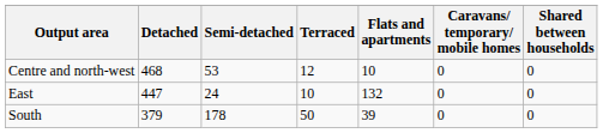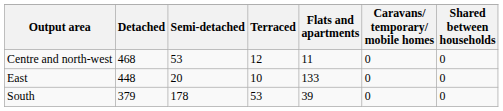Centre and north-west | Flats and apartments: 10 -> 11
East | Detached: 447 -> 448
East | Semi-detached: 24 -> 20
East | Flats and apartments: 132 -> 133
South | Terraced: 50 -> 53
